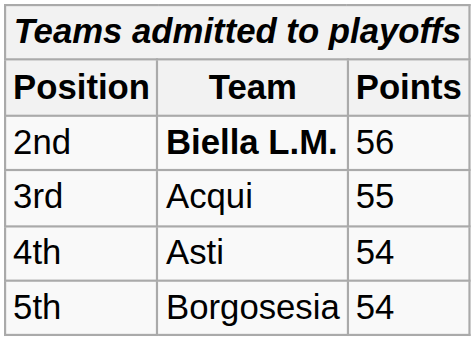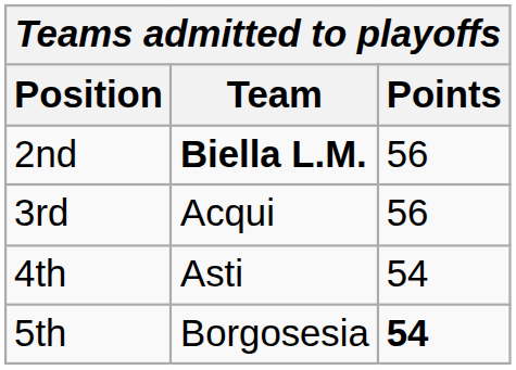3rd | Points: 55 -> 56
5th | Points: normal -> bold
